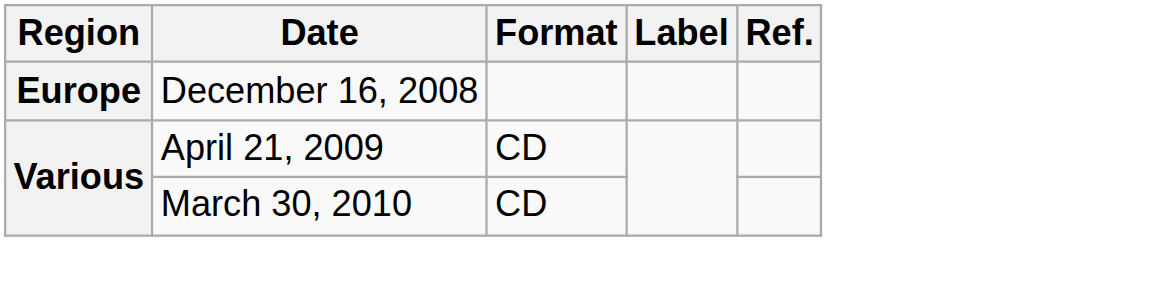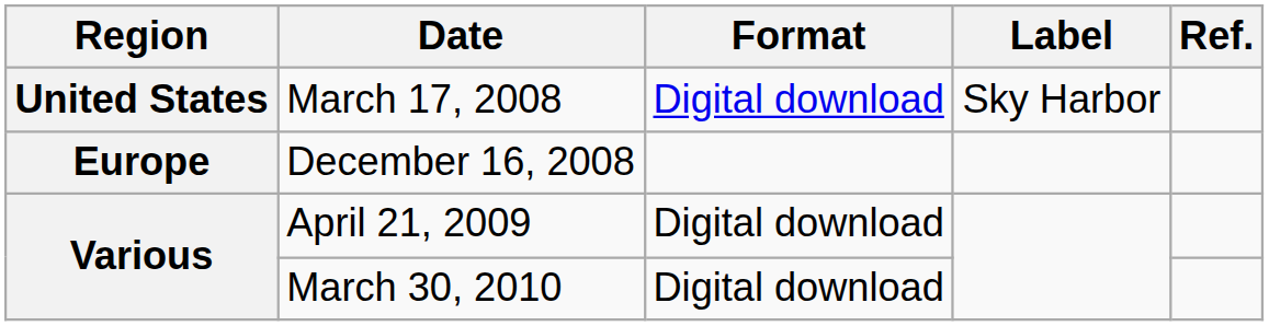+ row: United States | March 17, 2008 | Digital download | Sky Harbor
April 21, 2009 | Format: CD -> Digital download
March 30, 2010 | Format: CD -> Digital download
